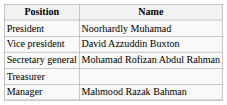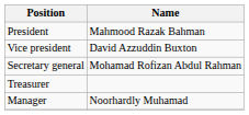President | Name: Noorhardly Muhamad -> Mahmood Razak Bahman
Manager | Name: Mahmood Razak Bahman -> Noorhardly Muhamad
